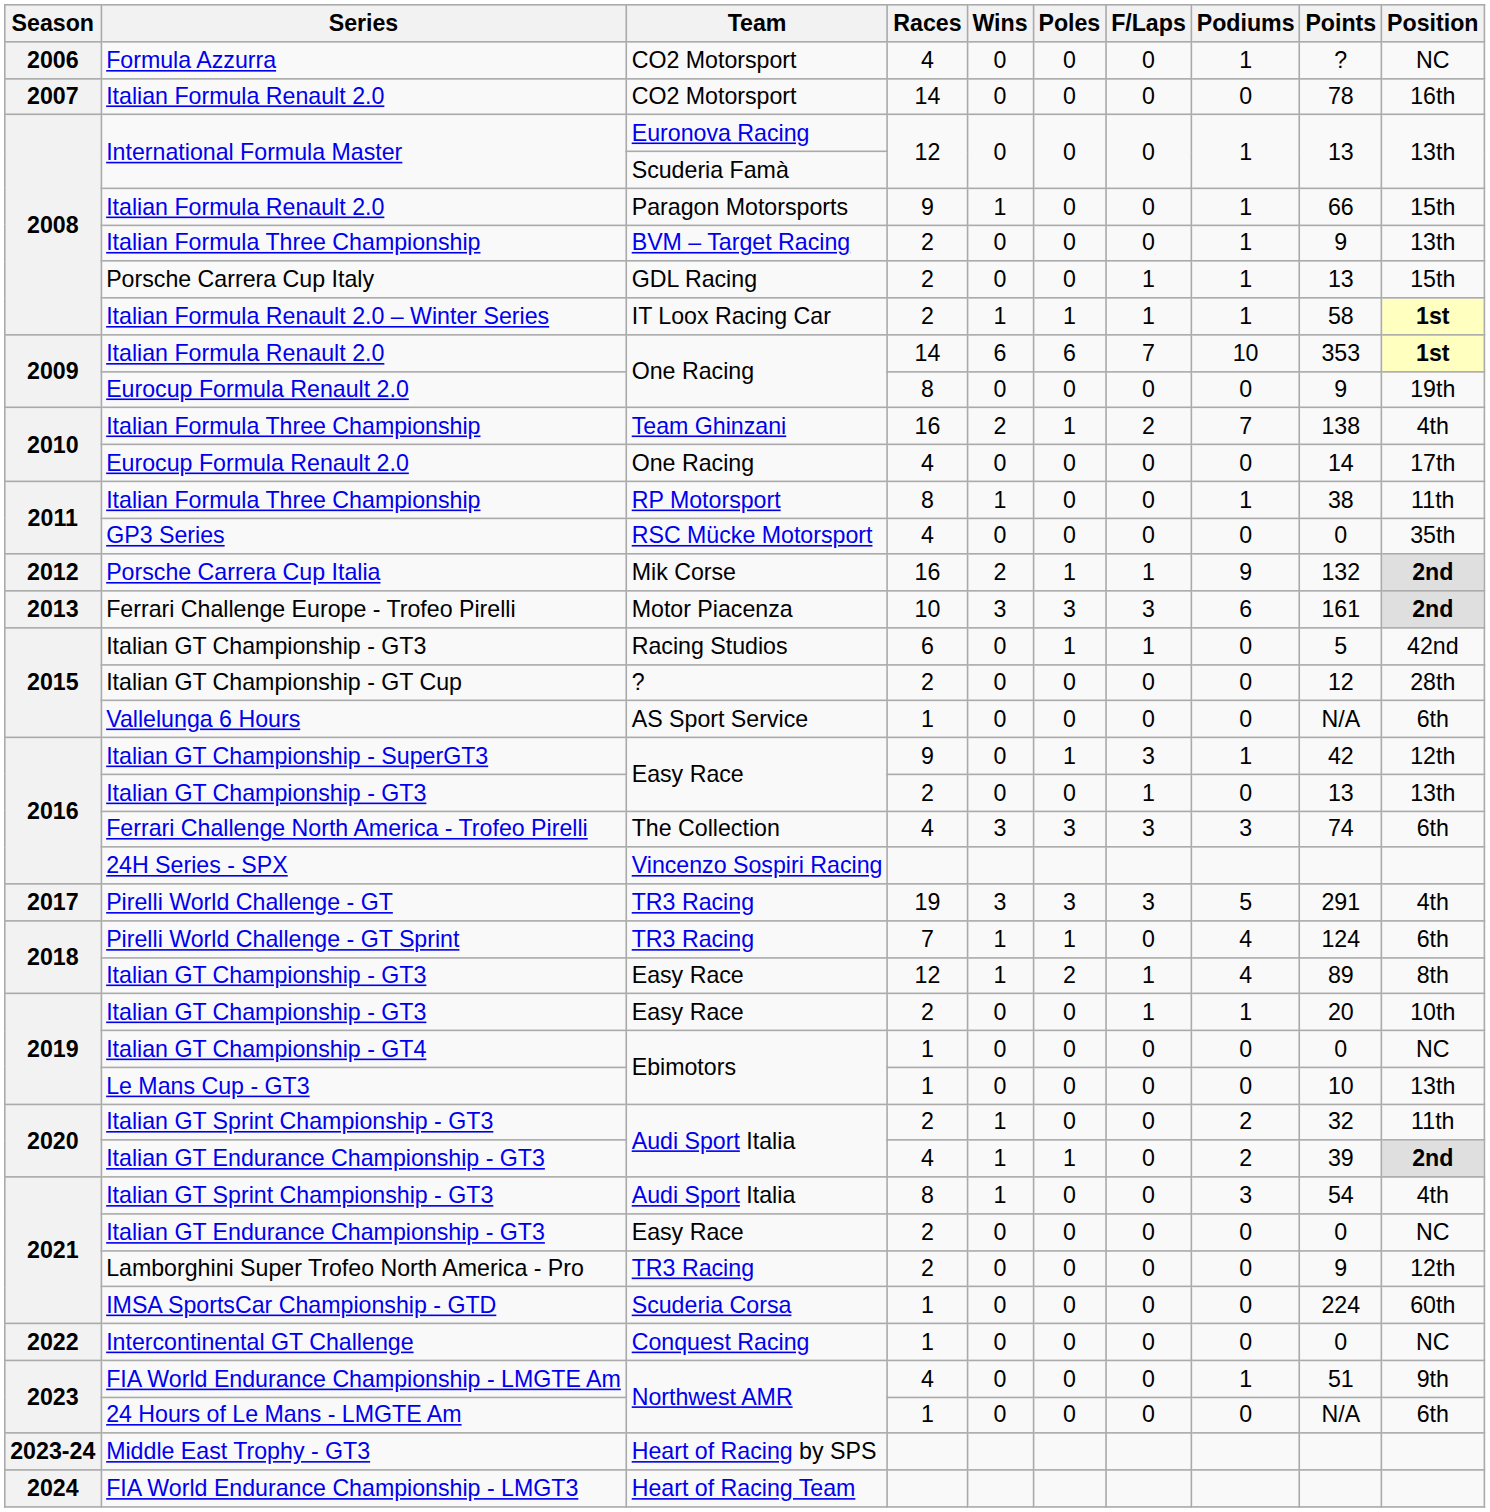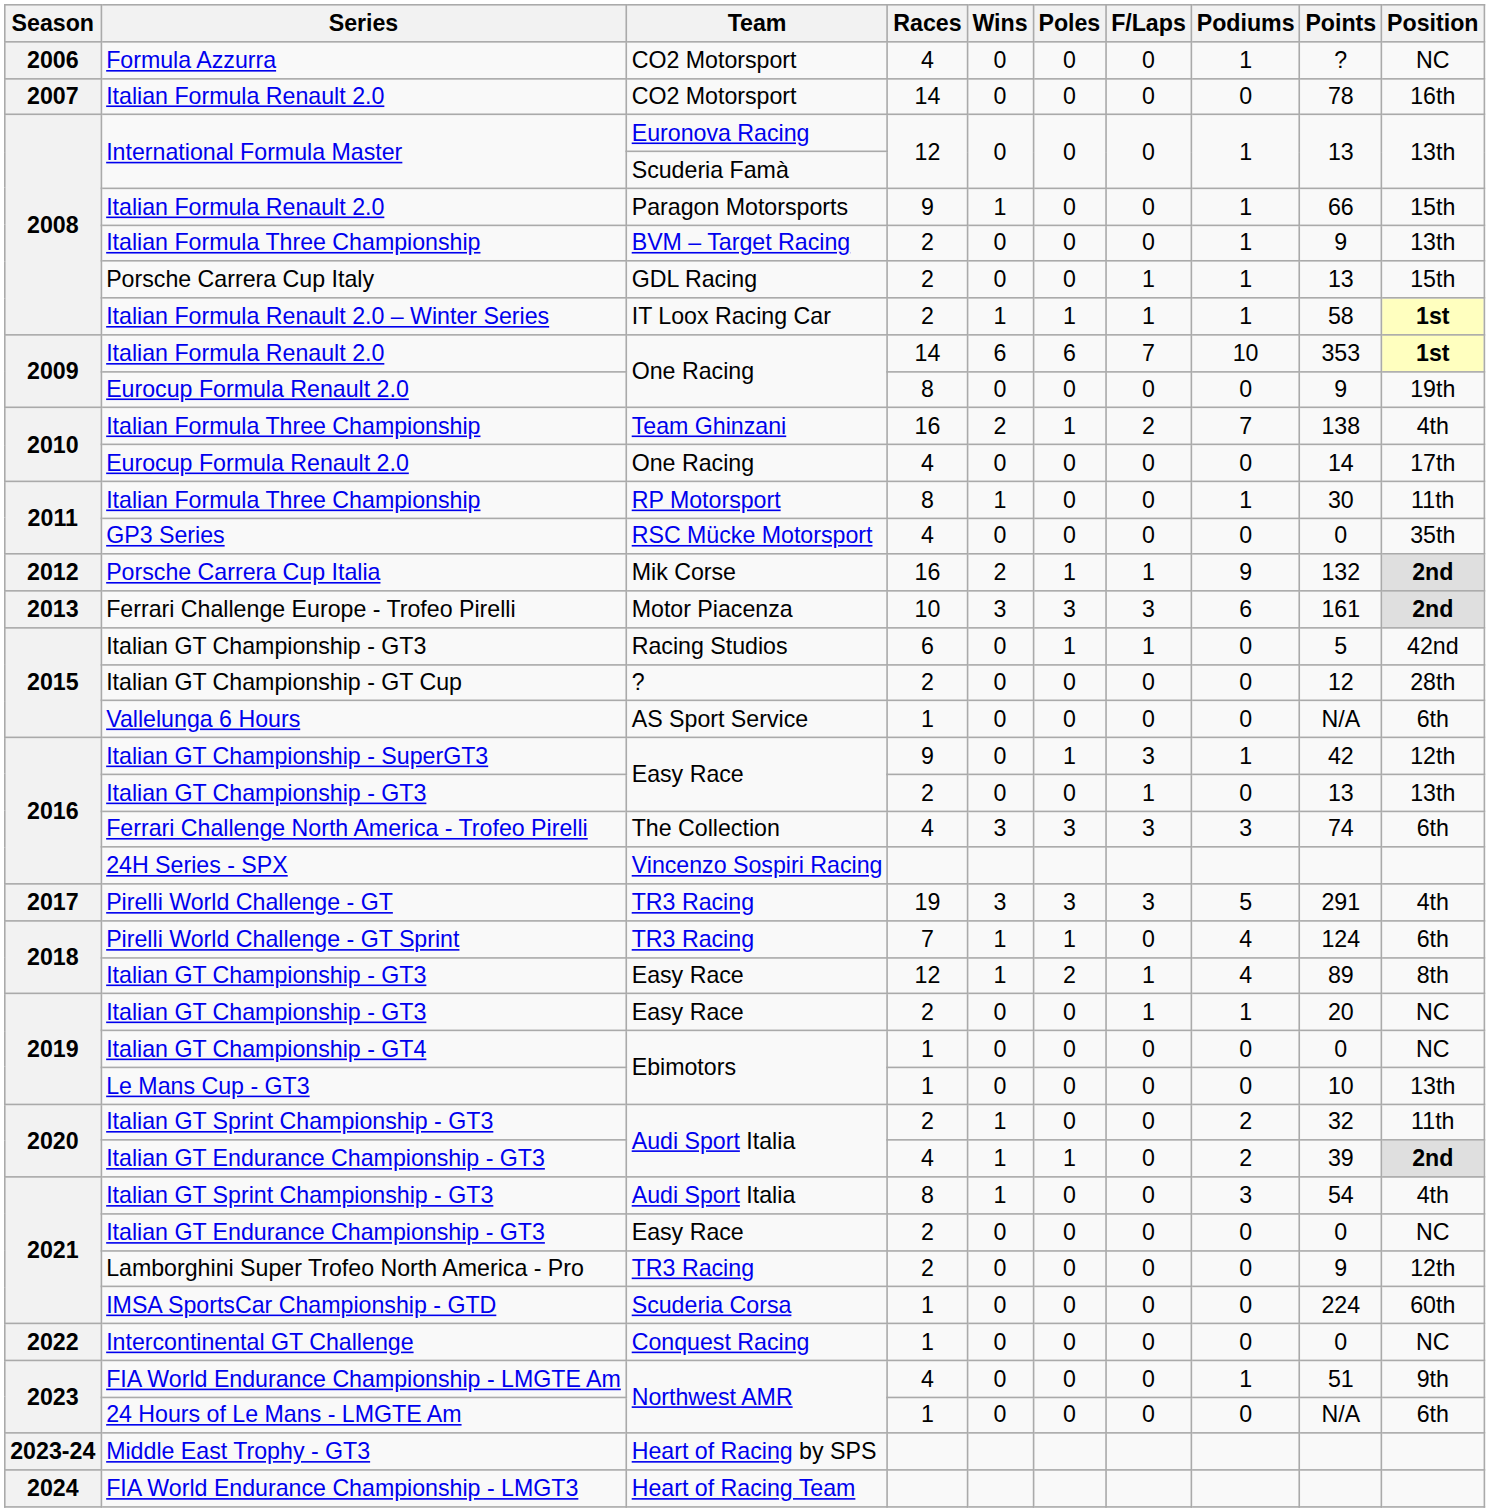2011 / Italian Formula Three Championship | Points: 38 -> 30
2019 / Italian GT Championship - GT3 | Position: 10th -> NC
